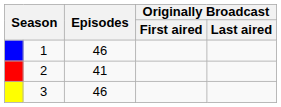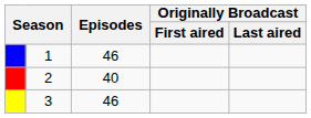2 | Episodes: 41 -> 40
